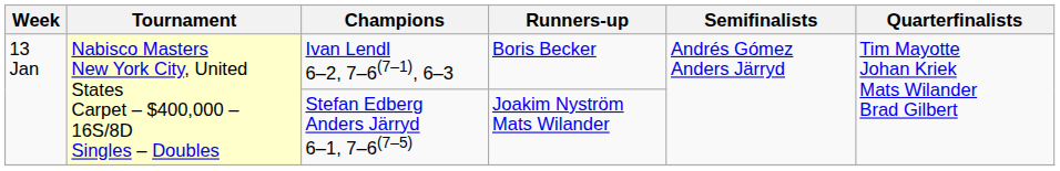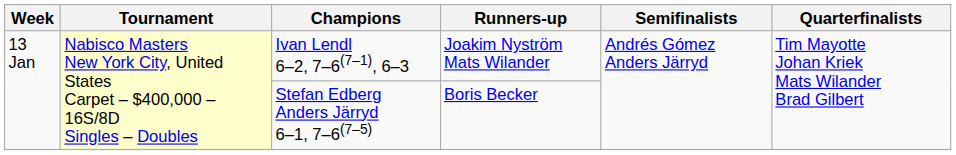Ivan Lendl 6–2, 7–6(7–1), 6–3 | Runners-up: Boris Becker -> Joakim Nyström Mats Wilander
Stefan Edberg Anders Järryd 6–1, 7–6(7–5) | Runners-up: Joakim Nyström Mats Wilander -> Boris Becker
